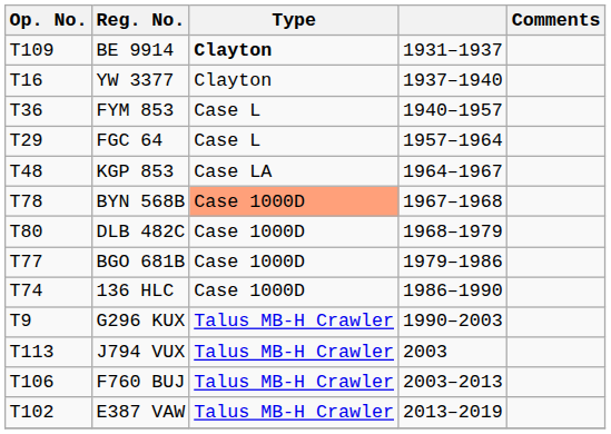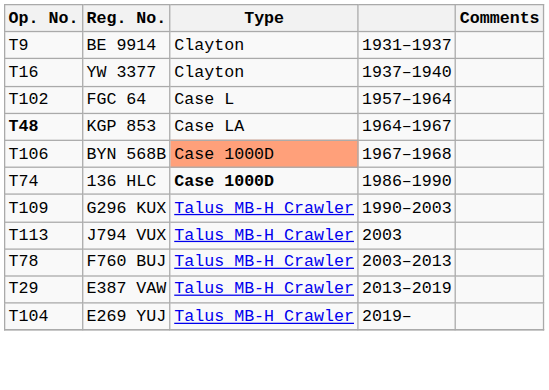BE 9914 | Op. No.: T109 -> T9
BE 9914 | Type: bold -> normal
- row: T36 | FYM 853 | Case L | 1940–1957
FGC 64 | Op. No.: T29 -> T102
KGP 853 | Op. No.: normal -> bold
BYN 568B | Op. No.: T78 -> T106
- row: T80 | DLB 482C | Case 1000D | 1968–1979
- row: T77 | BGO 681B | Case 1000D | 1979–1986
136 HLC | Type: normal -> bold
G296 KUX | Op. No.: T9 -> T109
F760 BUJ | Op. No.: T106 -> T78
E387 VAW | Op. No.: T102 -> T29
+ row: T104 | E269 YUJ | Talus MB-H Crawler | 2019–
